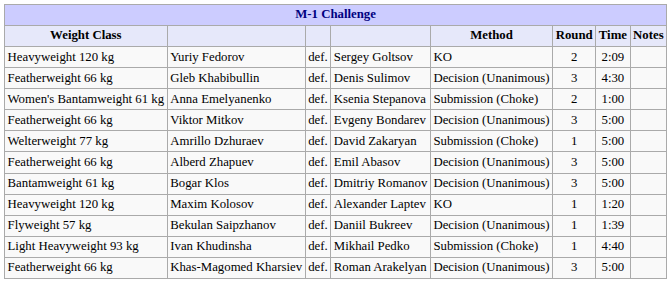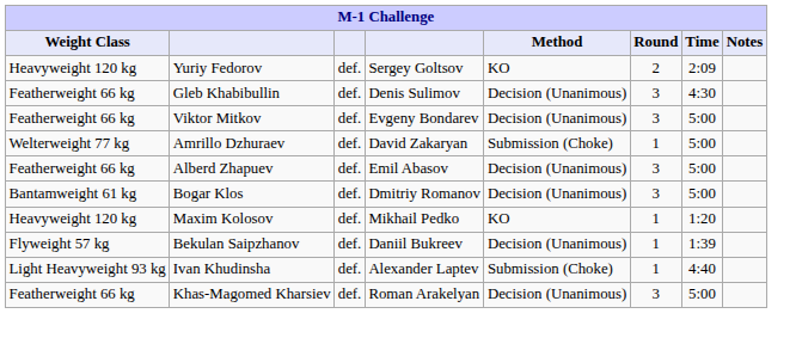- row: Women's Bantamweight 61 kg | Anna Emelyanenko | def. | Ksenia Stepanova | Submission (Choke) | 2 | 1:00
Maxim Kolosov | column 4: Alexander Laptev -> Mikhail Pedko
Ivan Khudinsha | column 4: Mikhail Pedko -> Alexander Laptev
